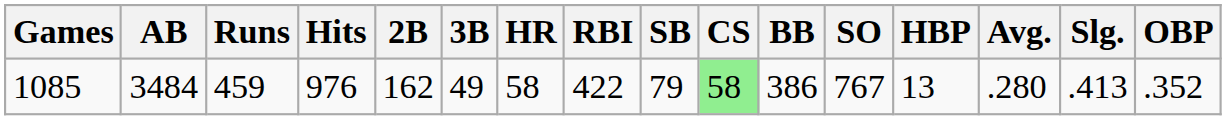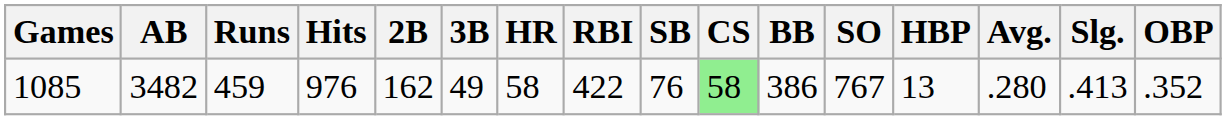1085 | AB: 3484 -> 3482
1085 | SB: 79 -> 76
